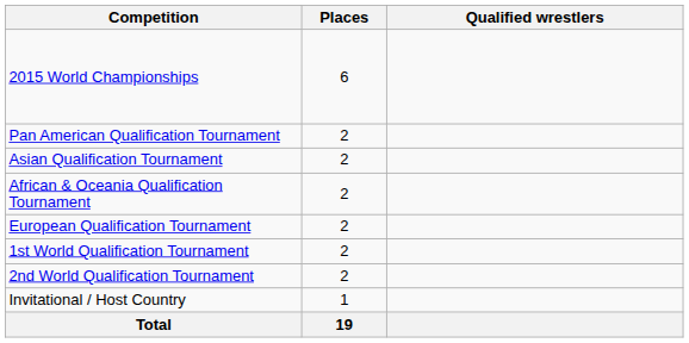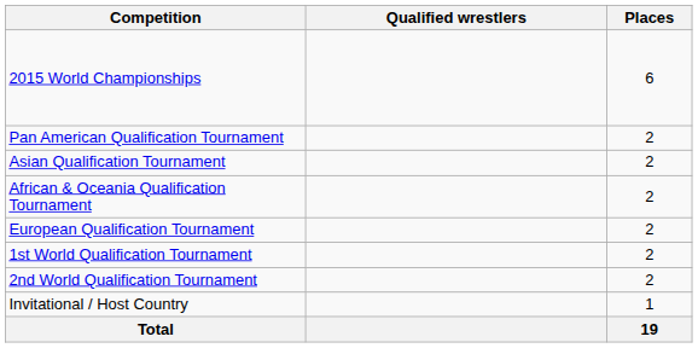columns swapped: Places <-> Qualified wrestlers
